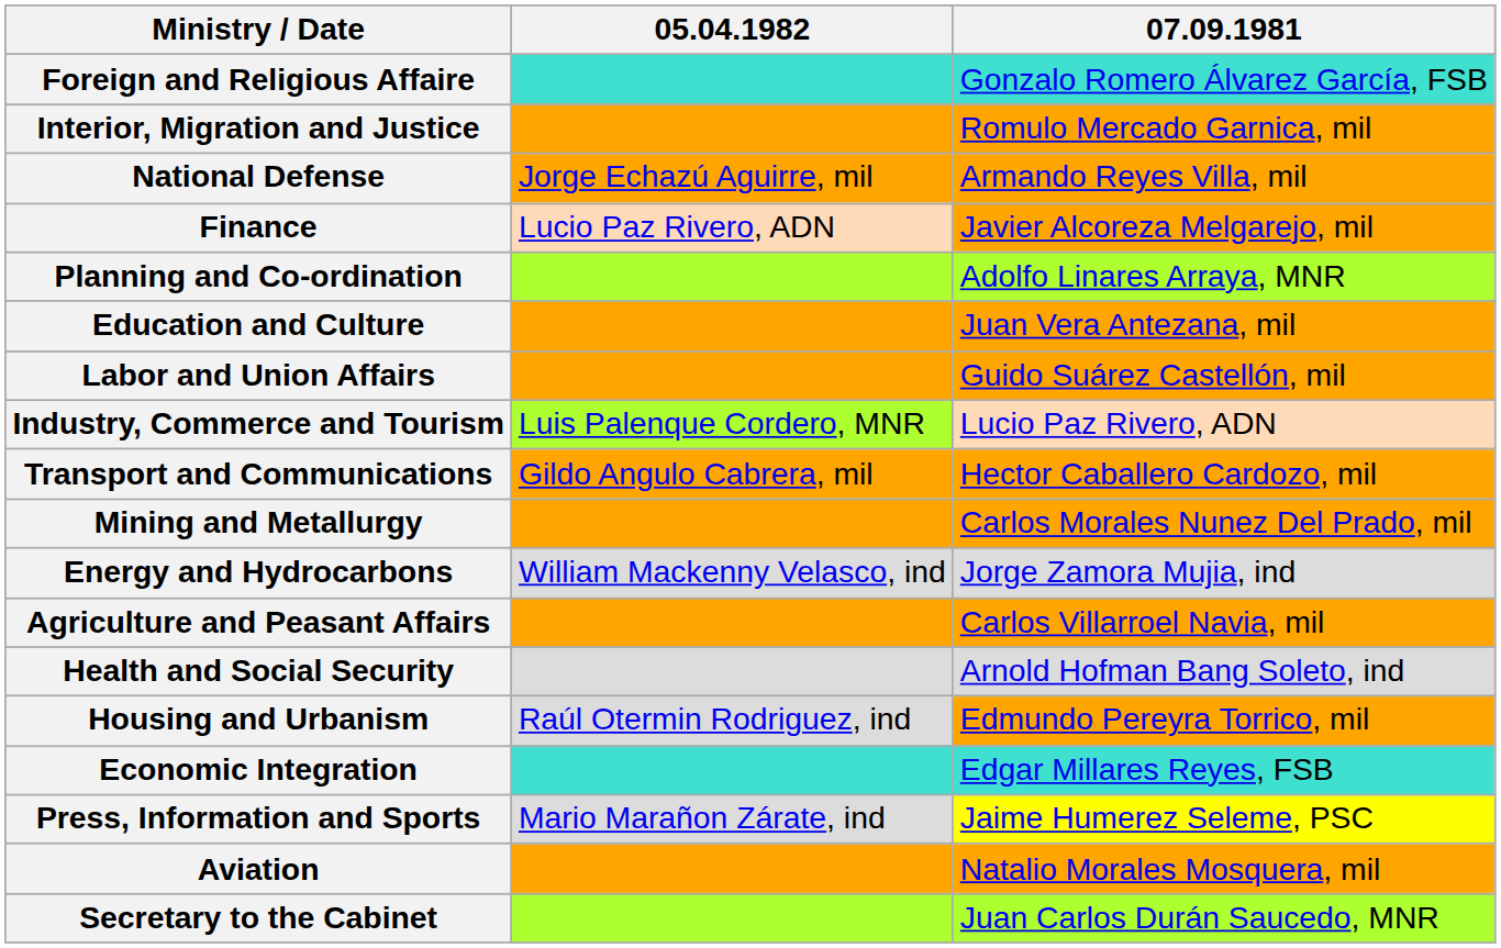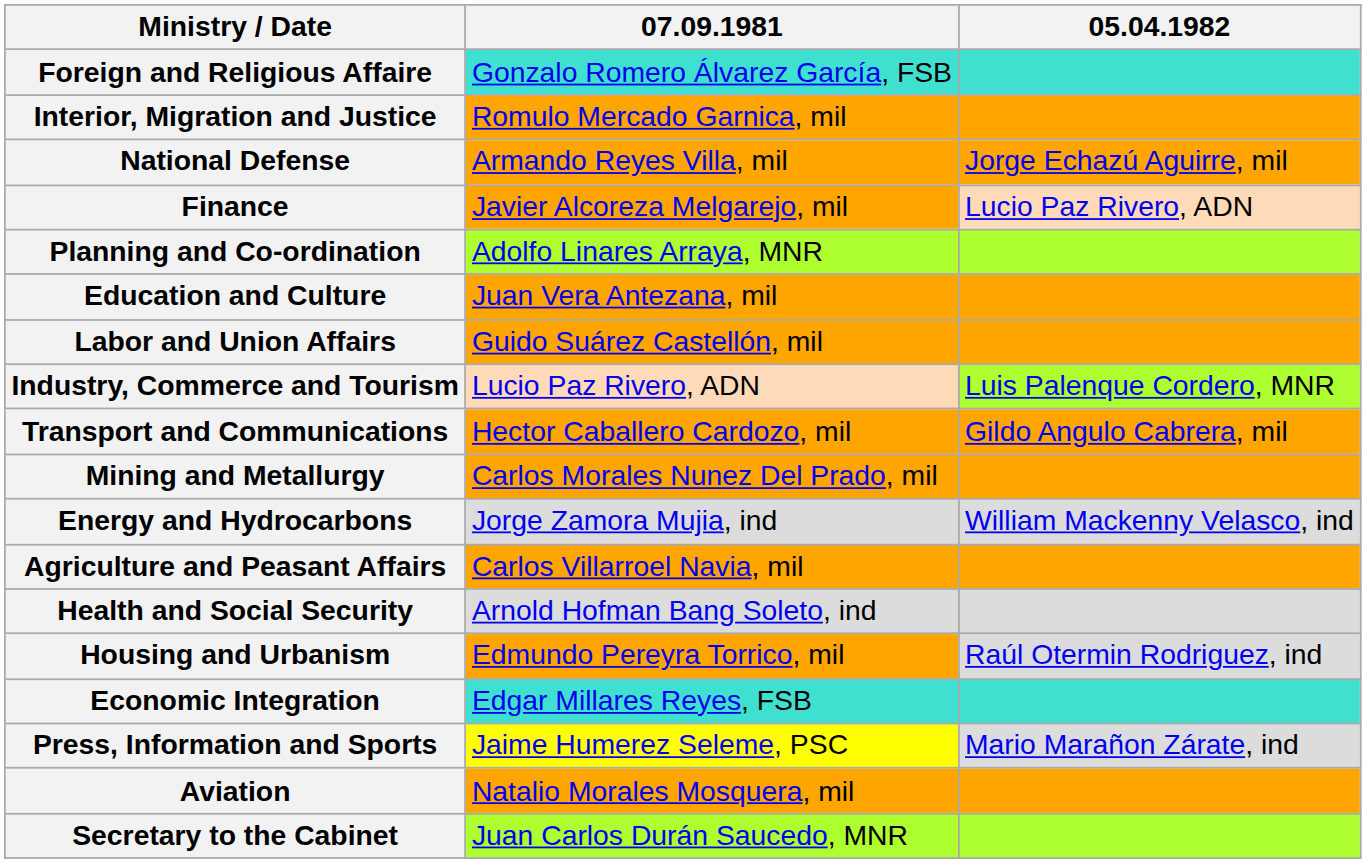columns swapped: 07.09.1981 <-> 05.04.1982
